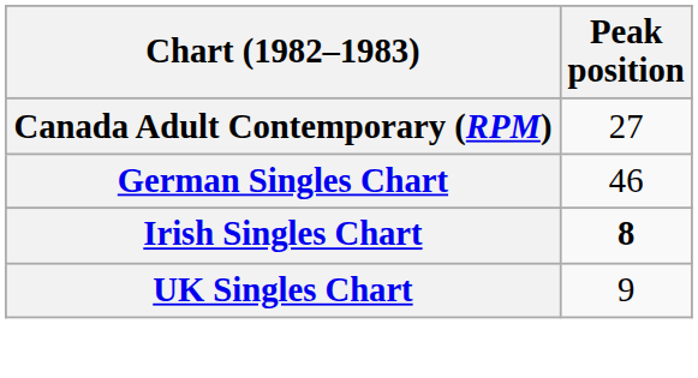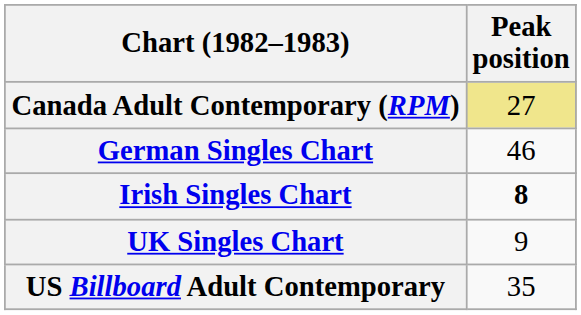Canada Adult Contemporary (RPM) | Peak position: no background -> khaki background
+ row: US Billboard Adult Contemporary | 35
